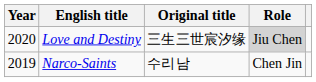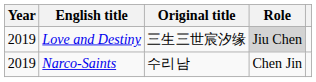Love and Destiny | Year: 2020 -> 2019
